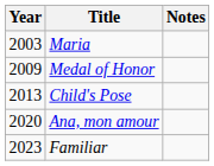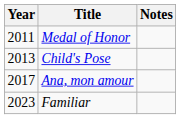- row: 2003 | Maria
Medal of Honor | Year: 2009 -> 2011
Ana, mon amour | Year: 2020 -> 2017
